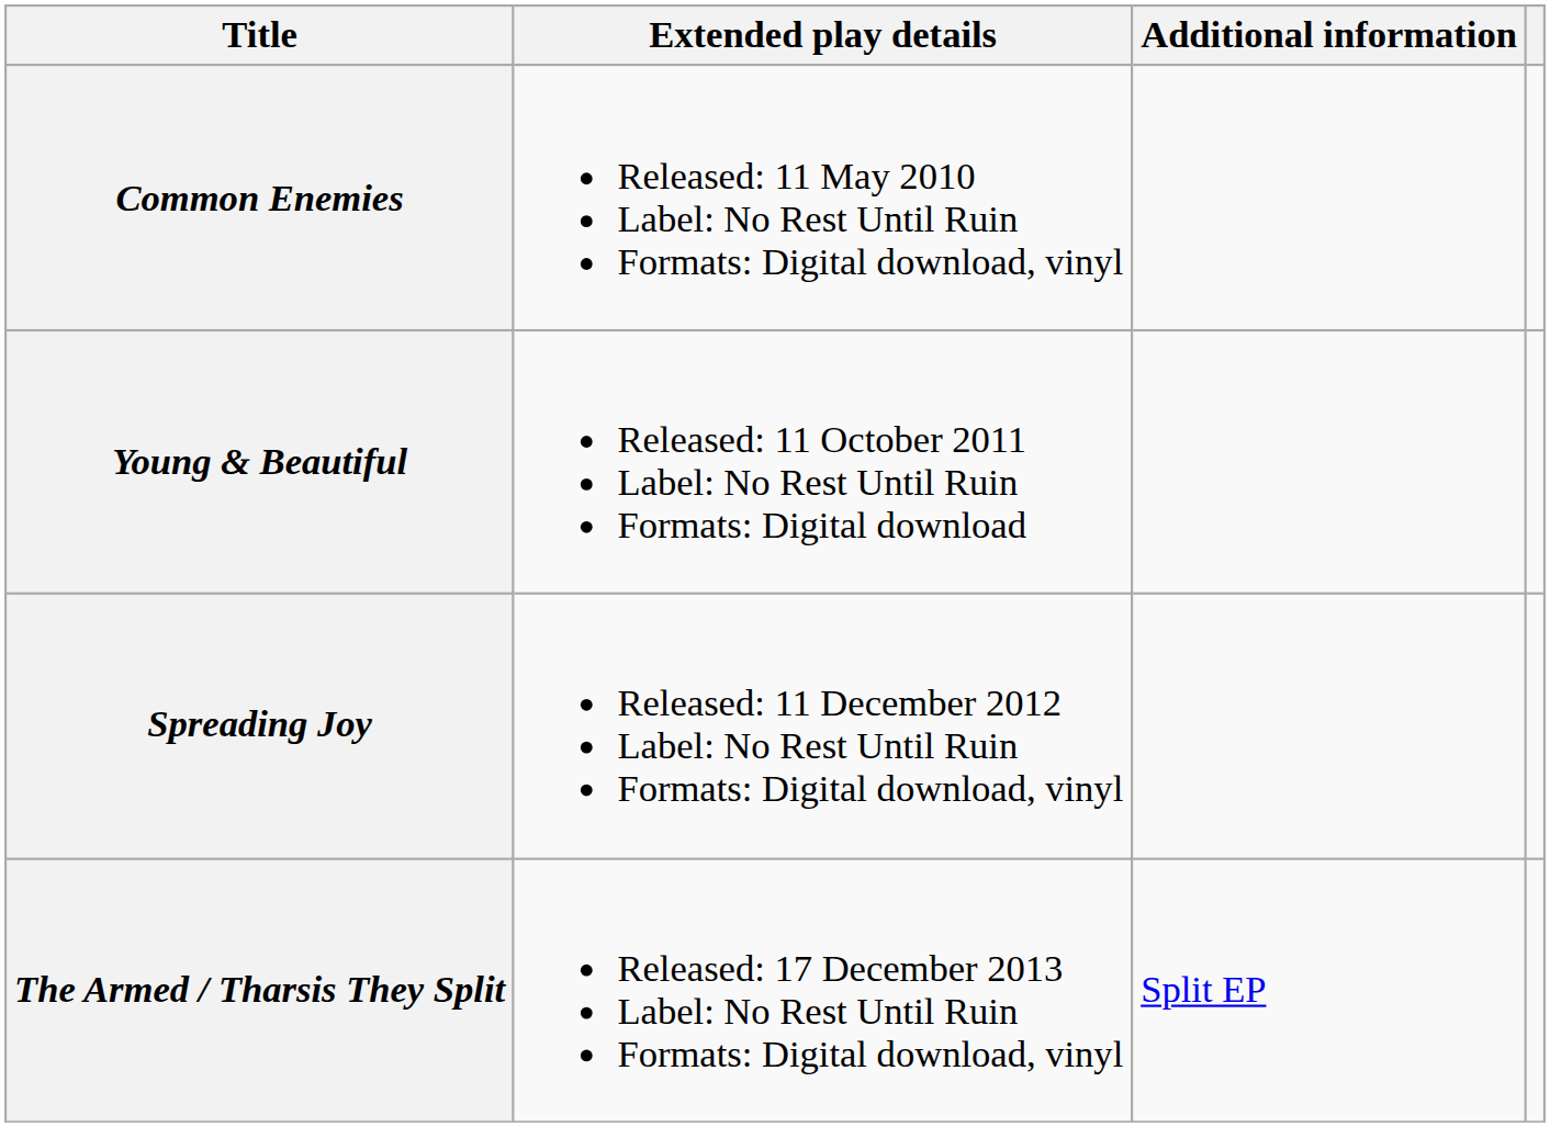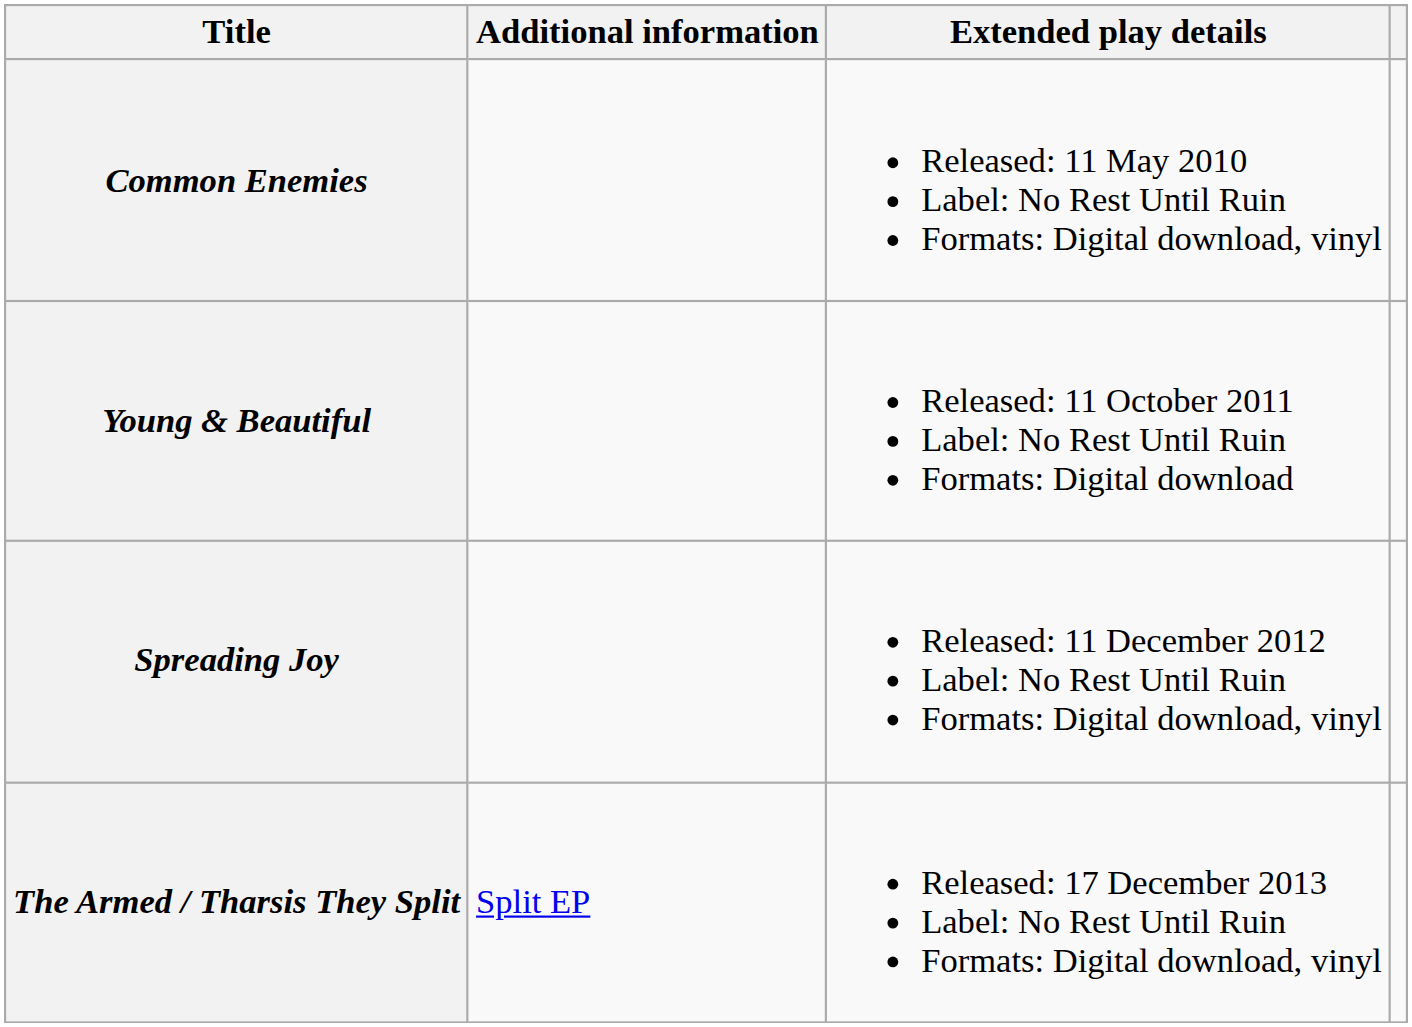columns swapped: Extended play details <-> Additional information
